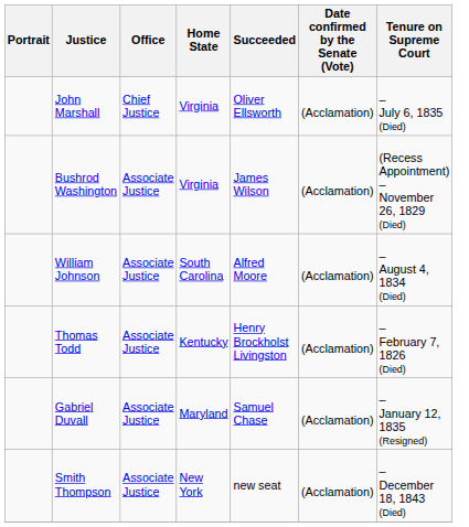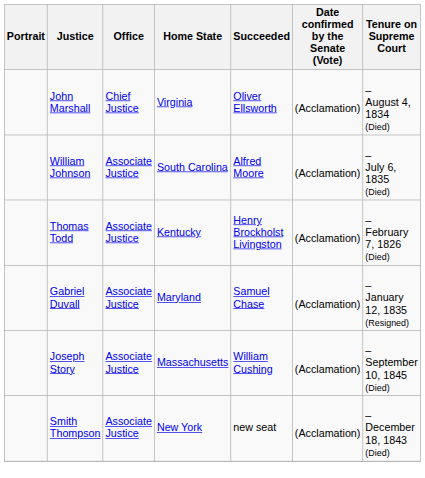John Marshall | Tenure on Supreme Court: – July 6, 1835 (Died) -> – August 4, 1834 (Died)
- row: Bushrod Washington | Associate Justice | Virginia | James Wilson | (Acclamation) | (Recess Appointment) – November 26, 1829 (Died)
William Johnson | Tenure on Supreme Court: – August 4, 1834 (Died) -> – July 6, 1835 (Died)
+ row: Joseph Story | Associate Justice | Massachusetts | William Cushing | (Acclamation) | – September 10, 1845 (Died)
